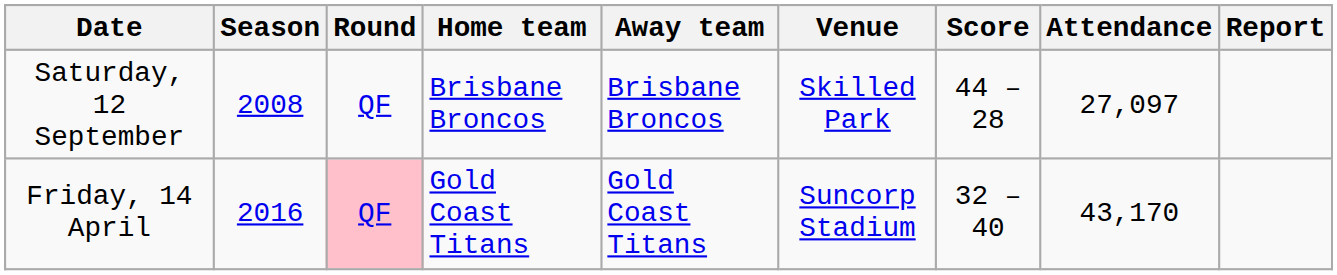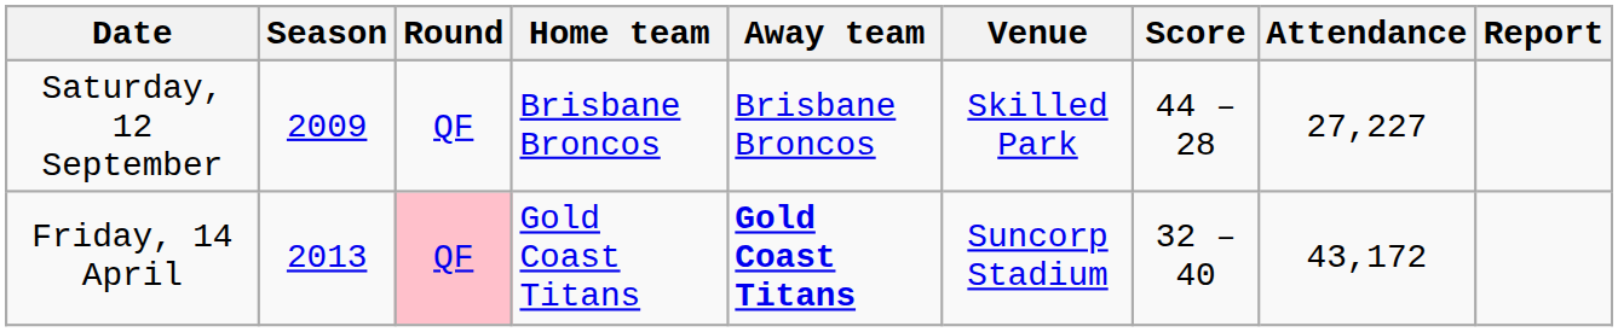Saturday, 12 September | Season: 2008 -> 2009
Saturday, 12 September | Attendance: 27,097 -> 27,227
Friday, 14 April | Season: 2016 -> 2013
Friday, 14 April | Away team: normal -> bold
Friday, 14 April | Attendance: 43,170 -> 43,172
